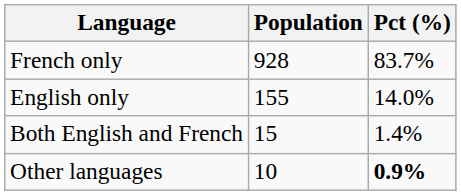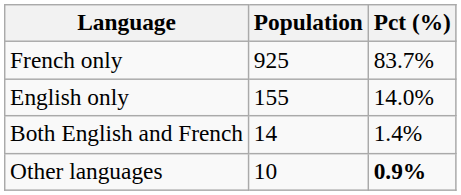French only | Population: 928 -> 925
Both English and French | Population: 15 -> 14
